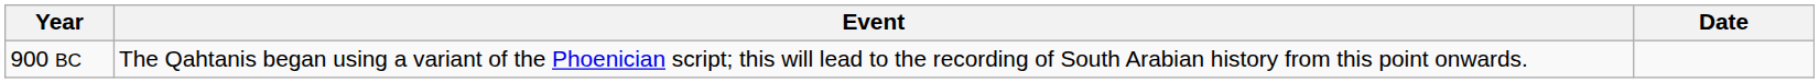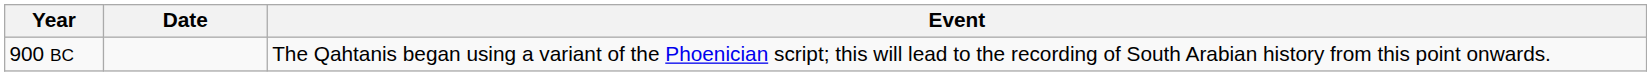columns swapped: Date <-> Event
